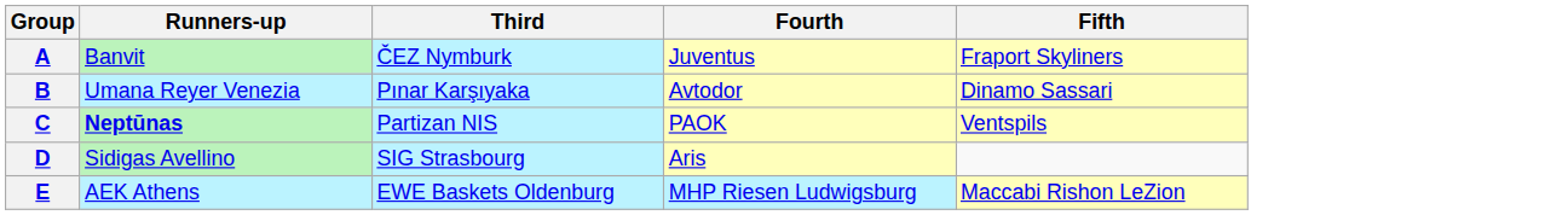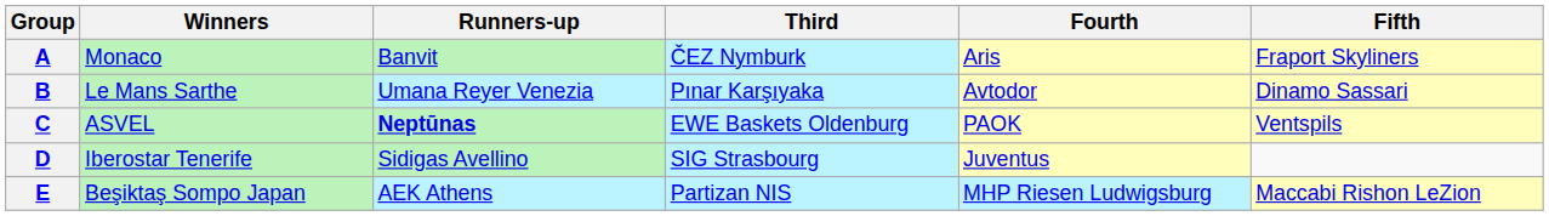+ column: Winners | Monaco | Le Mans Sarthe | ASVEL | Iberostar Tenerife | Beşiktaş Sompo Japan
A | Fourth: Juventus -> Aris
C | Third: Partizan NIS -> EWE Baskets Oldenburg
D | Fourth: Aris -> Juventus
E | Third: EWE Baskets Oldenburg -> Partizan NIS
